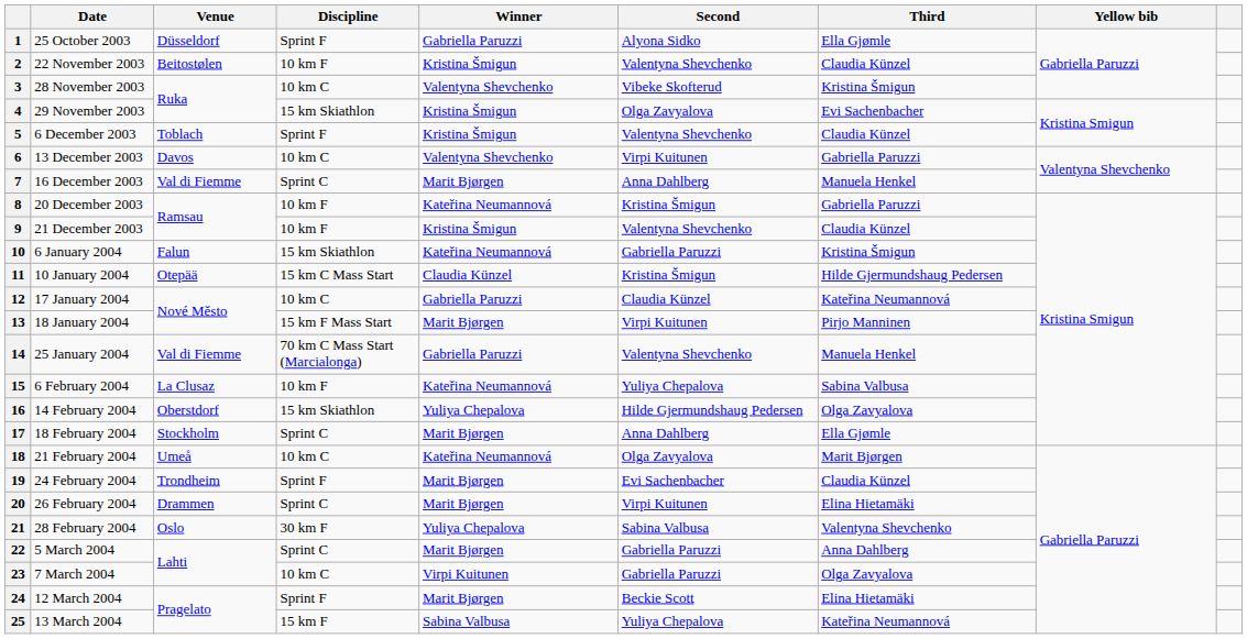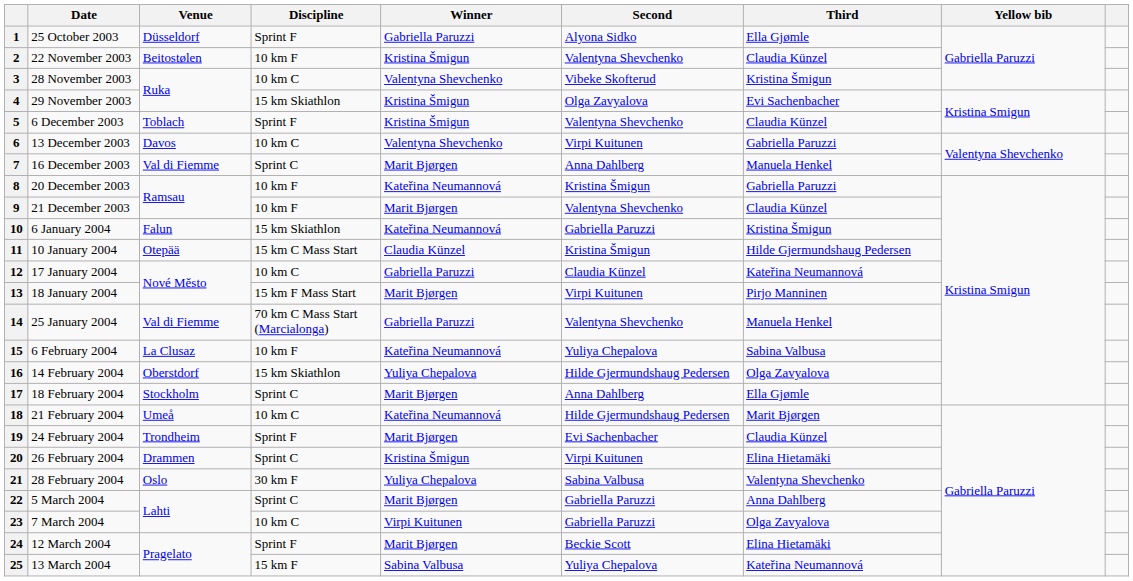9 | Winner: Kristina Šmigun -> Marit Bjørgen
18 | Second: Olga Zavyalova -> Hilde Gjermundshaug Pedersen
20 | Winner: Marit Bjørgen -> Kristina Šmigun
